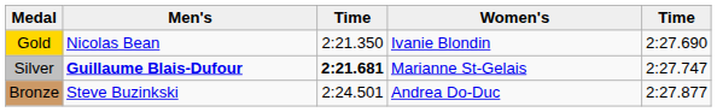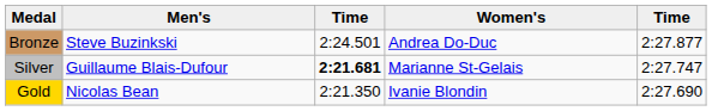rows swapped: Gold <-> Bronze
Silver | Men's: bold -> normal
